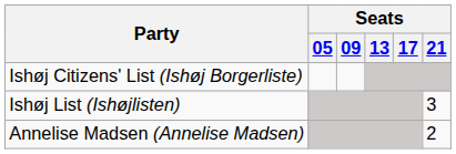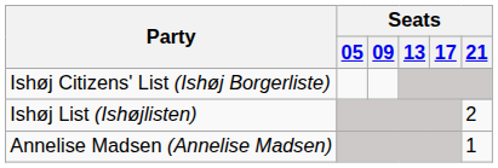Ishøj List (Ishøjlisten) | Seats / 21: 3 -> 2
Annelise Madsen (Annelise Madsen) | Seats / 21: 2 -> 1
